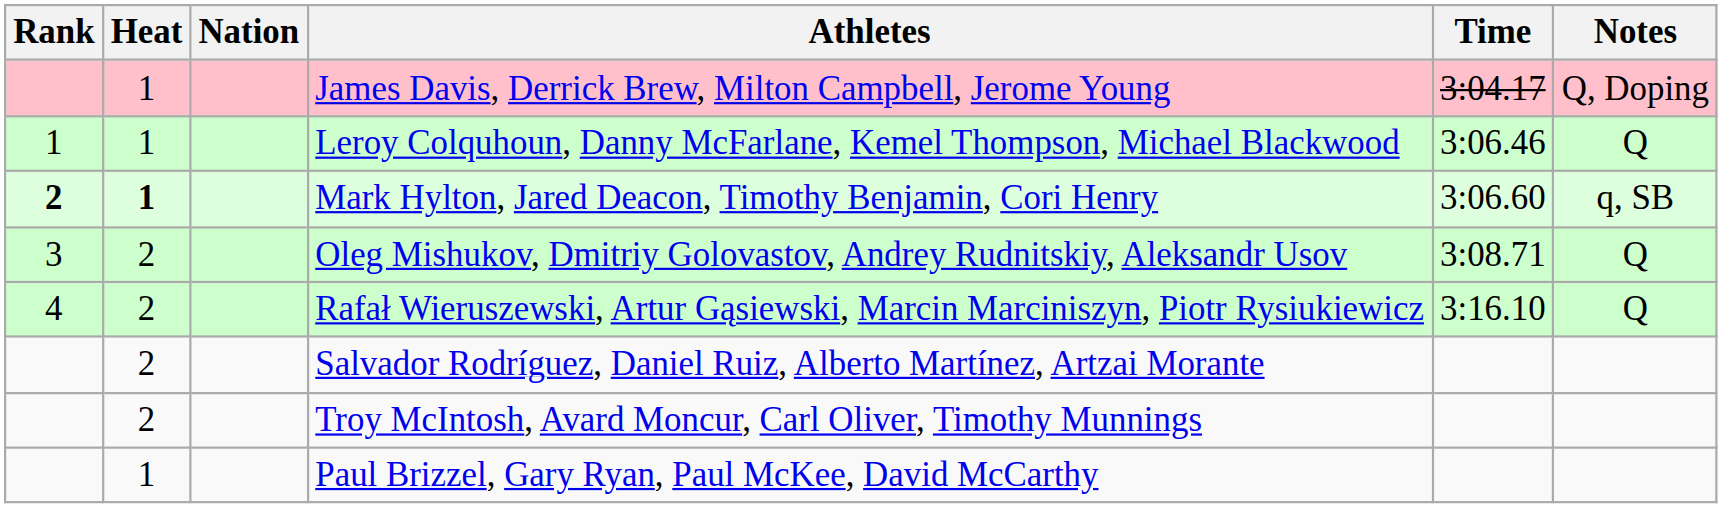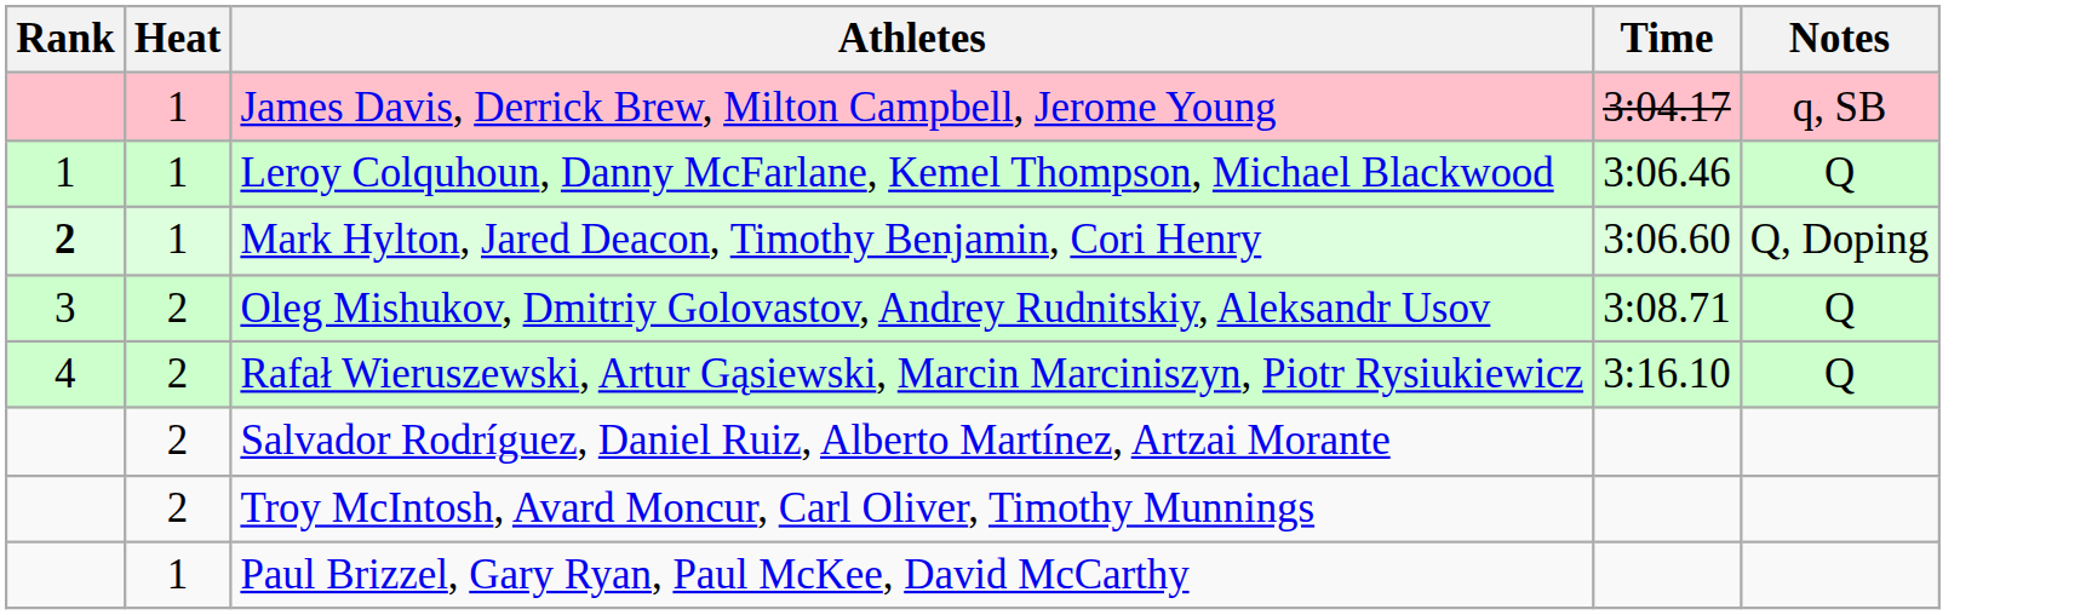- column: Nation
James Davis, Derrick Brew, Milton Campbell, Jerome Young | Notes: Q, Doping -> q, SB
Mark Hylton, Jared Deacon, Timothy Benjamin, Cori Henry | Heat: bold -> normal
Mark Hylton, Jared Deacon, Timothy Benjamin, Cori Henry | Notes: q, SB -> Q, Doping
